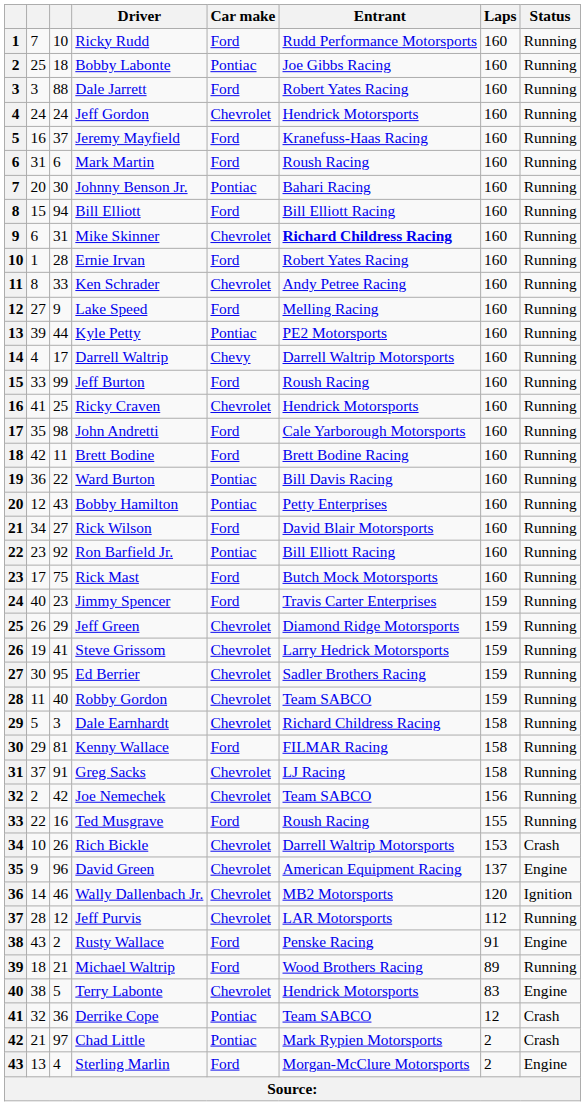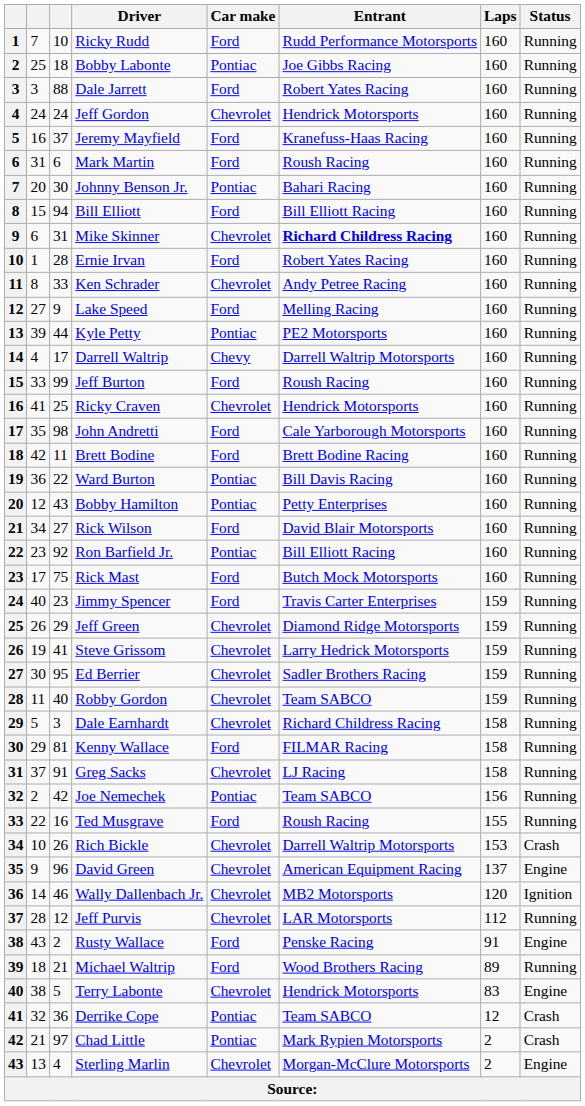Joe Nemechek | Car make: Chevrolet -> Pontiac
Sterling Marlin | Car make: Ford -> Chevrolet
